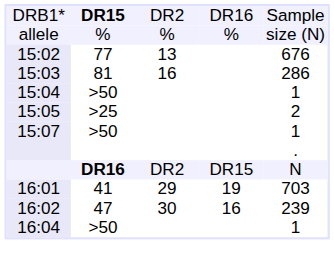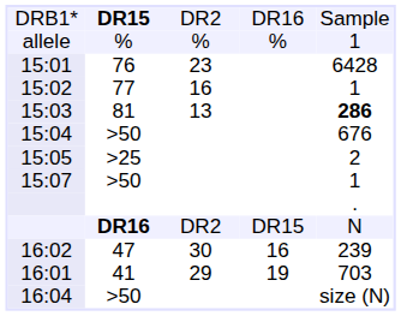allele | column 5: size (N) -> 1
+ row: 15:01 | 76 | 23 | 6428
15:02 | column 3: 13 -> 16
15:02 | column 5: 676 -> 1
15:03 | column 3: 16 -> 13
15:03 | column 5: normal -> bold
15:04 | column 5: 1 -> 676
rows swapped: 16:01 <-> 16:02
16:04 | column 5: 1 -> size (N)
